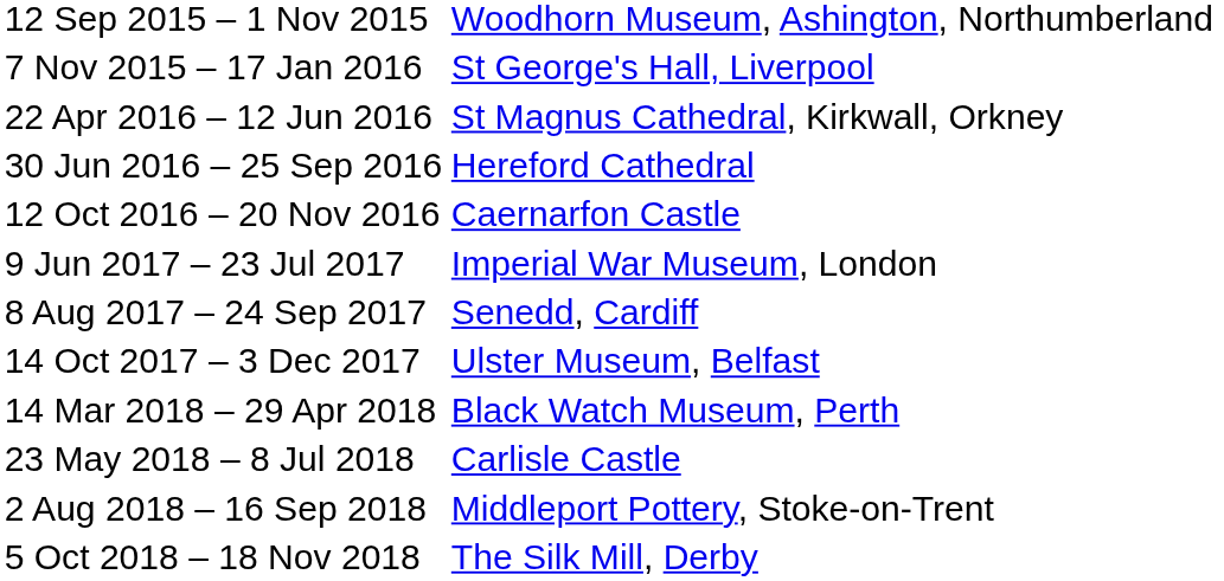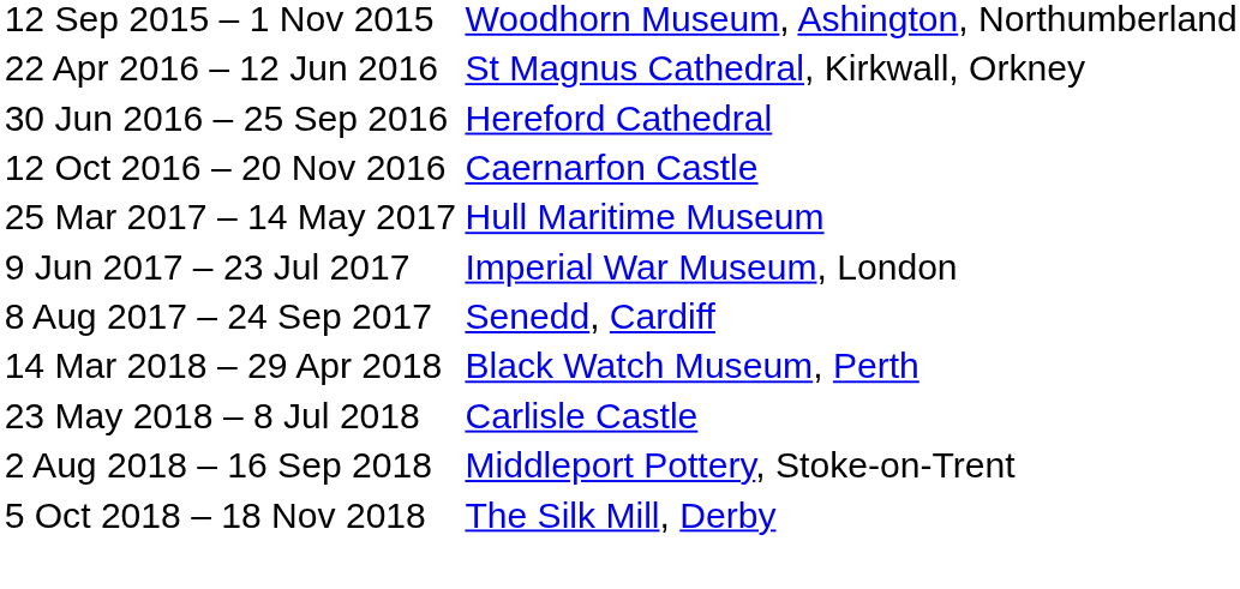- row: 7 Nov 2015 – 17 Jan 2016 | St George's Hall, Liverpool
+ row: 25 Mar 2017 – 14 May 2017 | Hull Maritime Museum
- row: 14 Oct 2017 – 3 Dec 2017 | Ulster Museum, Belfast
